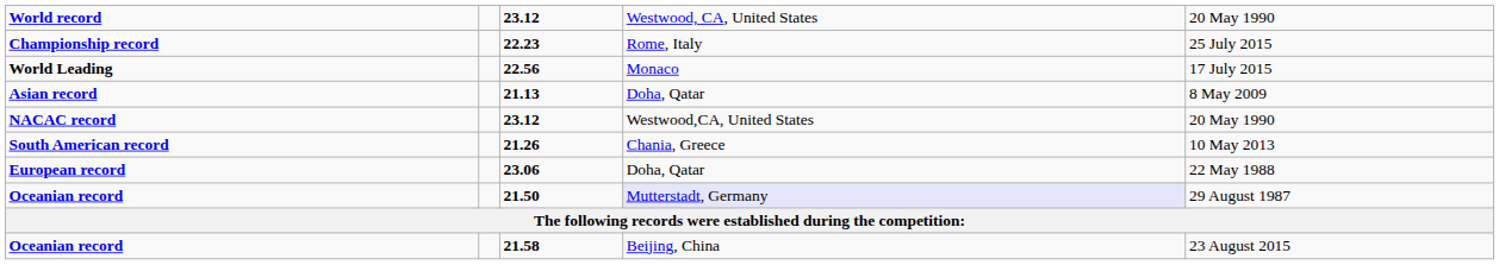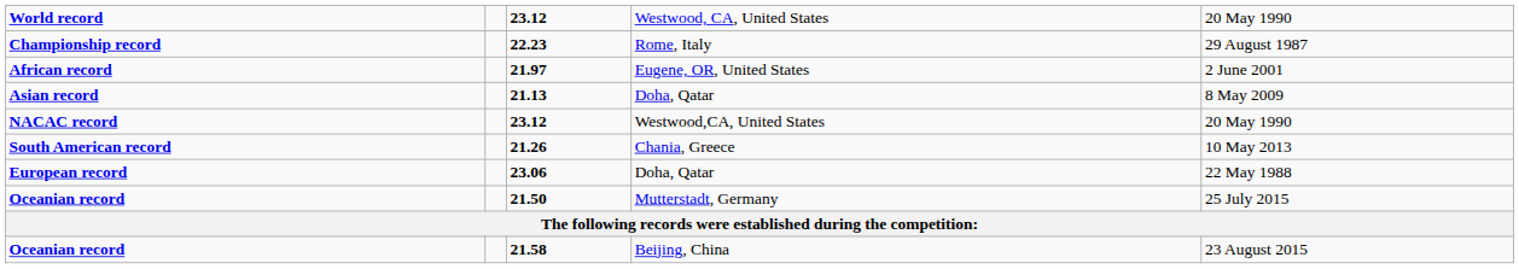22.23 | column 5: 25 July 2015 -> 29 August 1987
- row: World Leading | 22.56 | Monaco | 17 July 2015
+ row: African record | 21.97 | Eugene, OR, United States | 2 June 2001
21.50 | column 4: lavender background -> no background
21.50 | column 5: 29 August 1987 -> 25 July 2015
